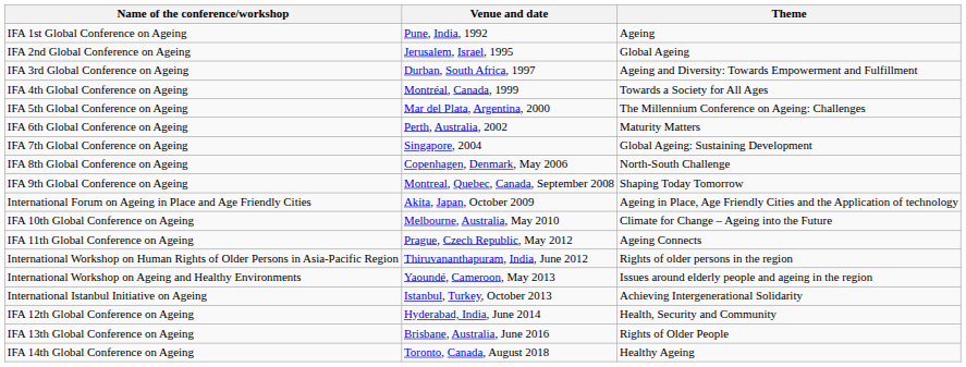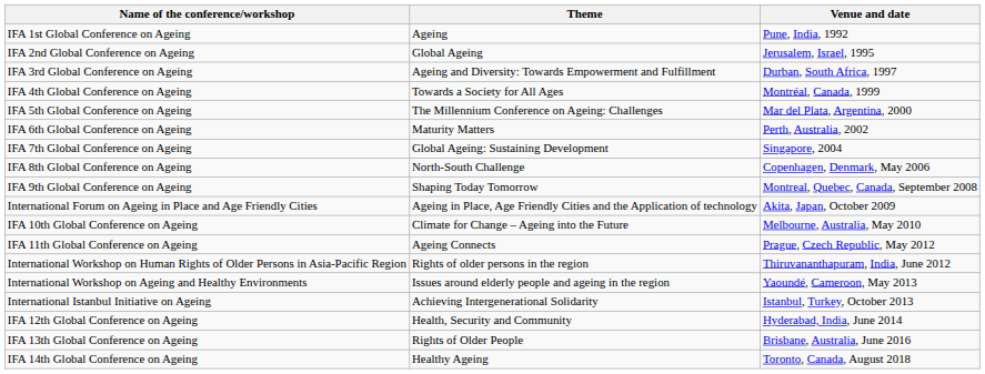columns swapped: Venue and date <-> Theme
